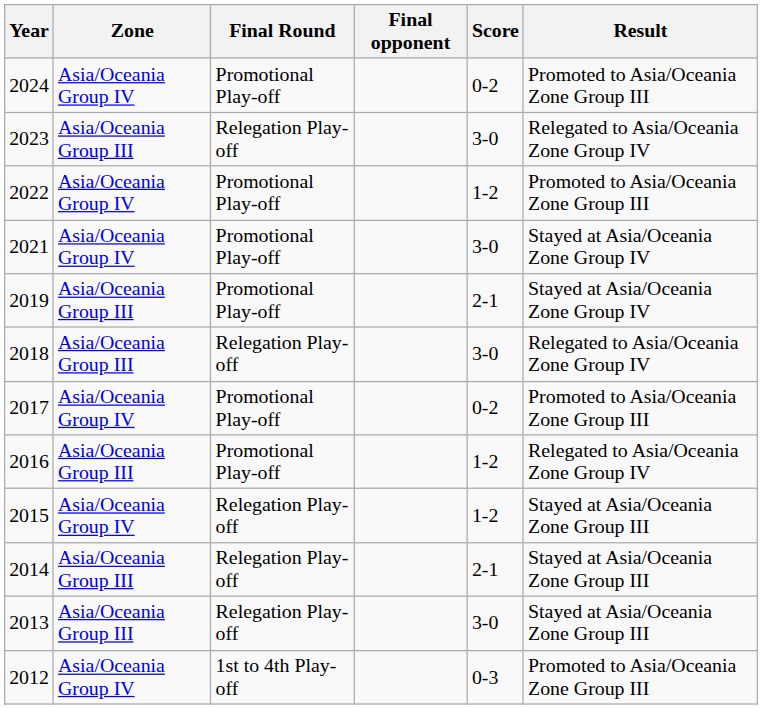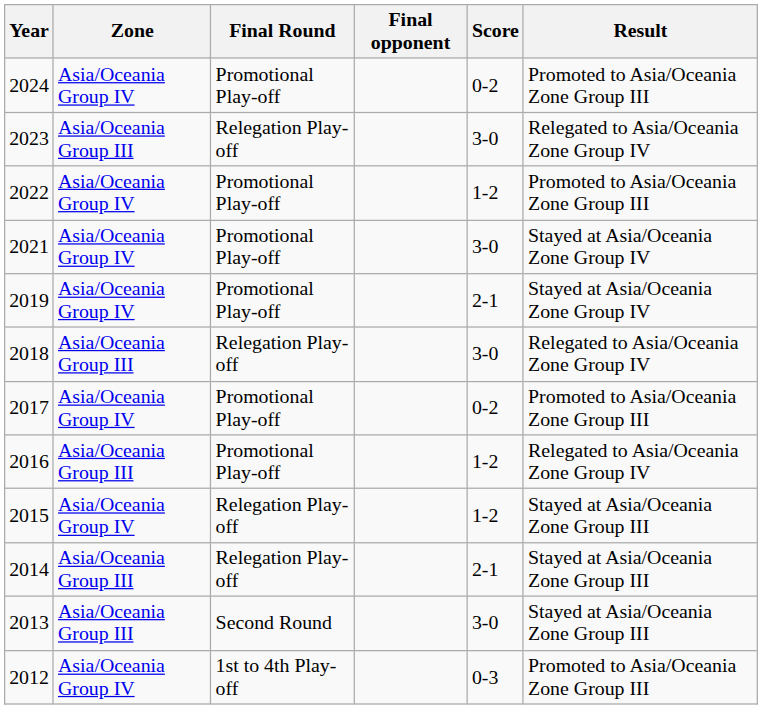2019 | Zone: Asia/Oceania Group III -> Asia/Oceania Group IV
2013 | Final Round: Relegation Play-off -> Second Round
